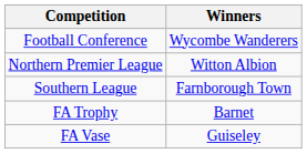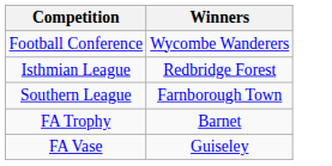+ row: Isthmian League | Redbridge Forest
- row: Northern Premier League | Witton Albion
